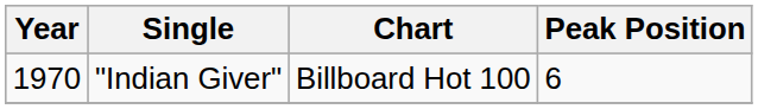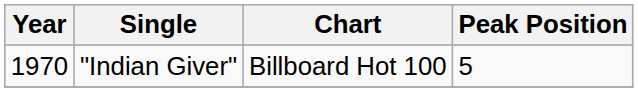"Indian Giver" | Peak Position: 6 -> 5
